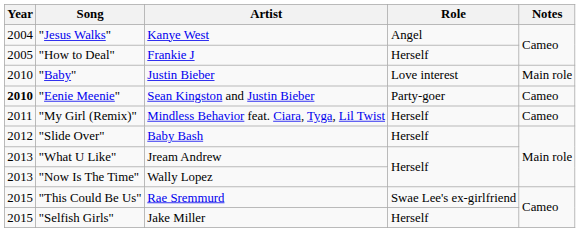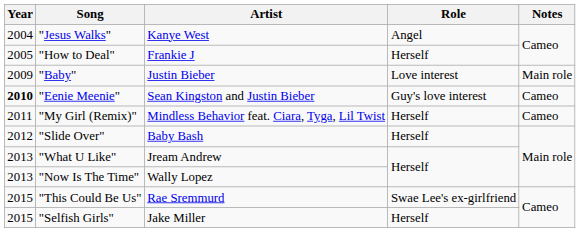"Baby" | Year: 2010 -> 2009
"Eenie Meenie" | Role: Party-goer -> Guy's love interest
